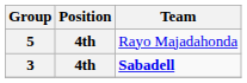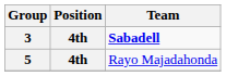rows swapped: 3 <-> 5
